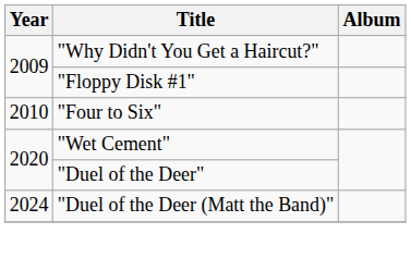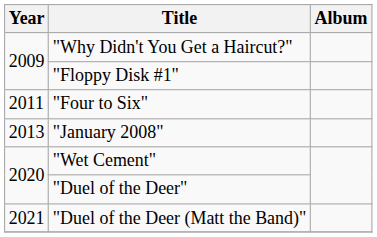"Four to Six" | Year: 2010 -> 2011
+ row: 2013 | "January 2008"
"Duel of the Deer (Matt the Band)" | Year: 2024 -> 2021
